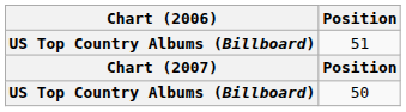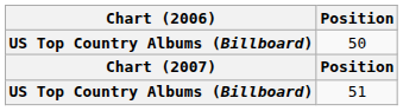rows swapped: 50 <-> 51
